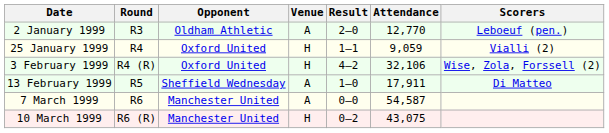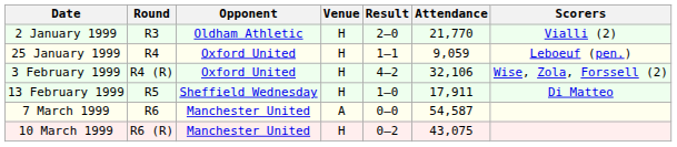2 January 1999 | Venue: A -> H
2 January 1999 | Attendance: 12,770 -> 21,770
2 January 1999 | Scorers: Leboeuf (pen.) -> Vialli (2)
25 January 1999 | Scorers: Vialli (2) -> Leboeuf (pen.)
13 February 1999 | Venue: A -> H
